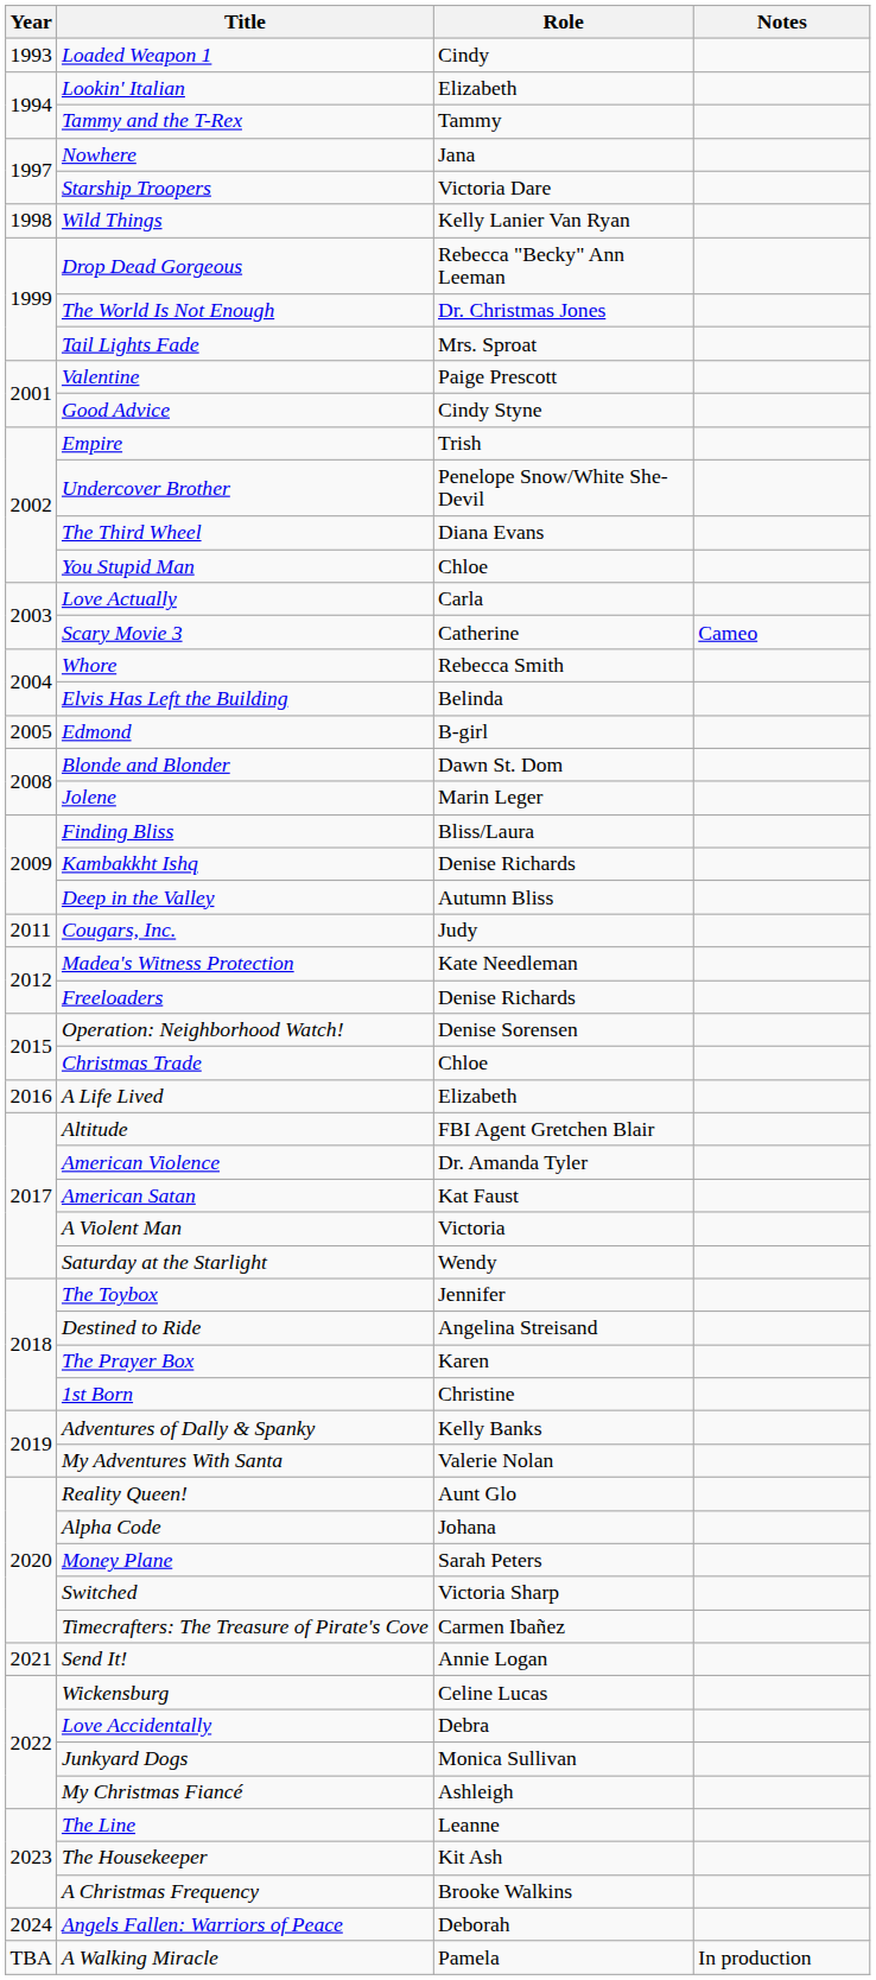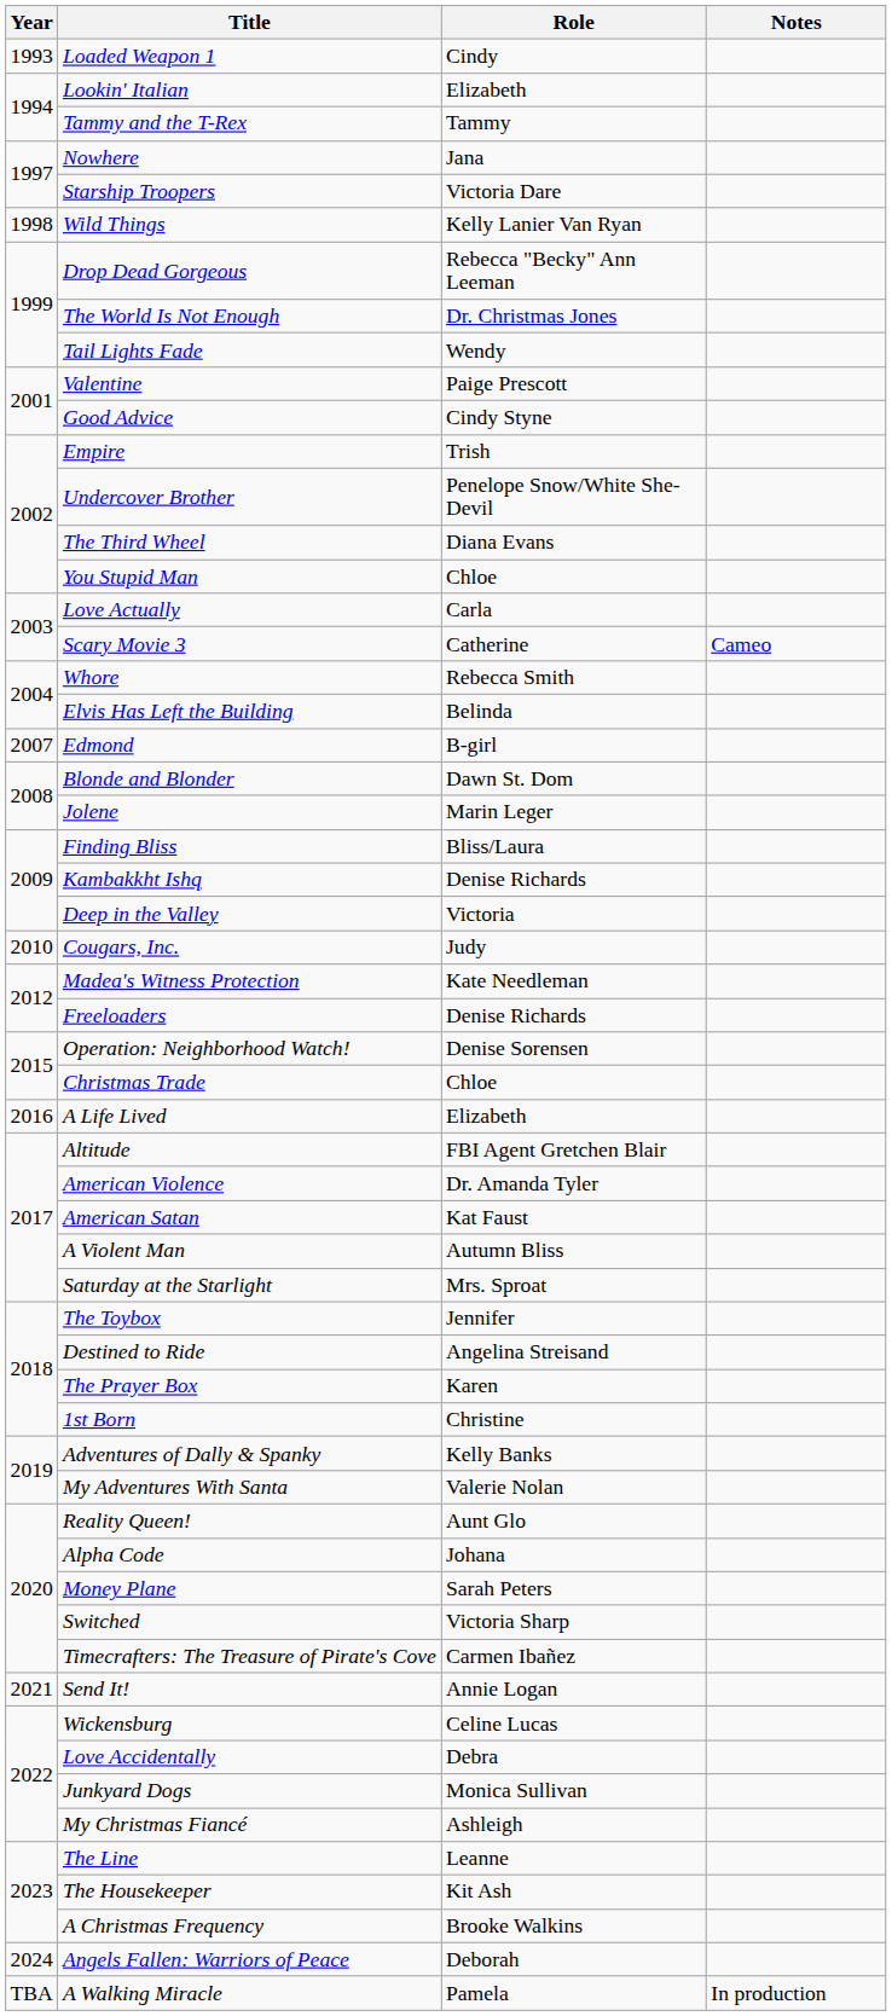Tail Lights Fade | Role: Mrs. Sproat -> Wendy
Edmond | Year: 2005 -> 2007
Deep in the Valley | Role: Autumn Bliss -> Victoria
Cougars, Inc. | Year: 2011 -> 2010
A Violent Man | Role: Victoria -> Autumn Bliss
Saturday at the Starlight | Role: Wendy -> Mrs. Sproat
